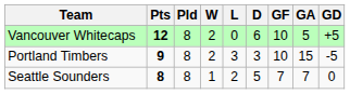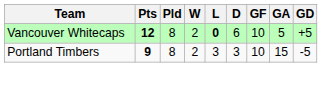Vancouver Whitecaps | L: normal -> bold
- row: Seattle Sounders | 8 | 8 | 1 | 2 | 5 | 7 | 7 | 0
